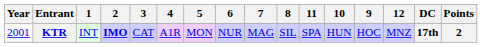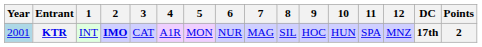columns swapped: 9 <-> 11
KTR | Year: no background -> lightblue background
